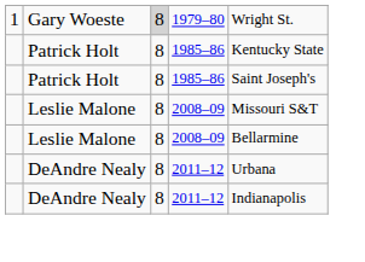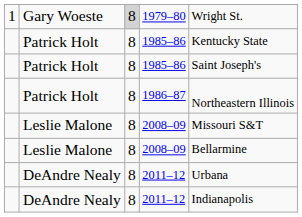+ row: Patrick Holt | 8 | 1986–87 | Northeastern Illinois
